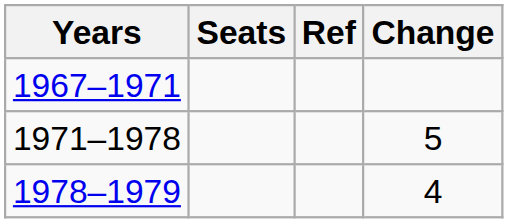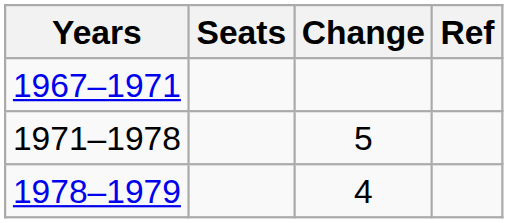columns swapped: Change <-> Ref
